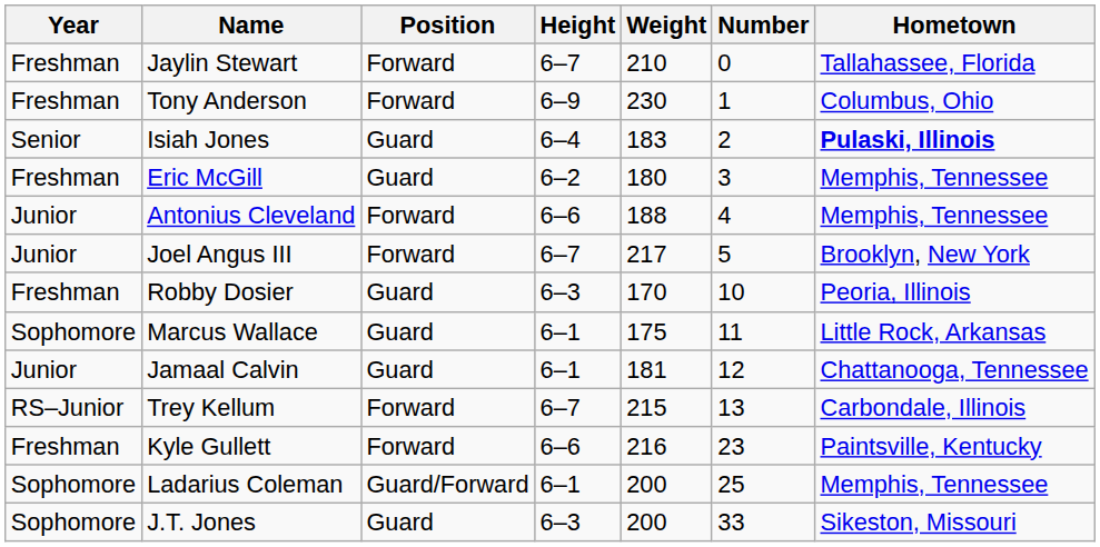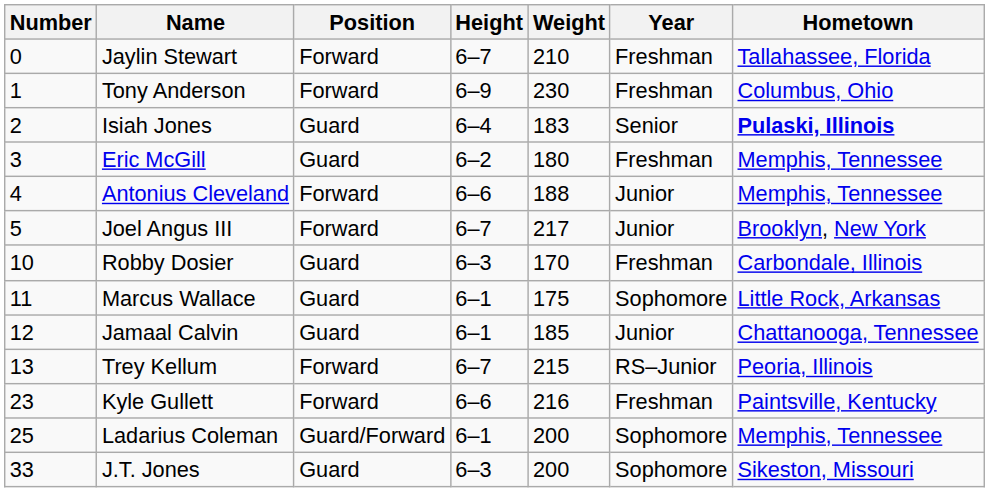columns swapped: Number <-> Year
Robby Dosier | Hometown: Peoria, Illinois -> Carbondale, Illinois
Jamaal Calvin | Weight: 181 -> 185
Trey Kellum | Hometown: Carbondale, Illinois -> Peoria, Illinois
